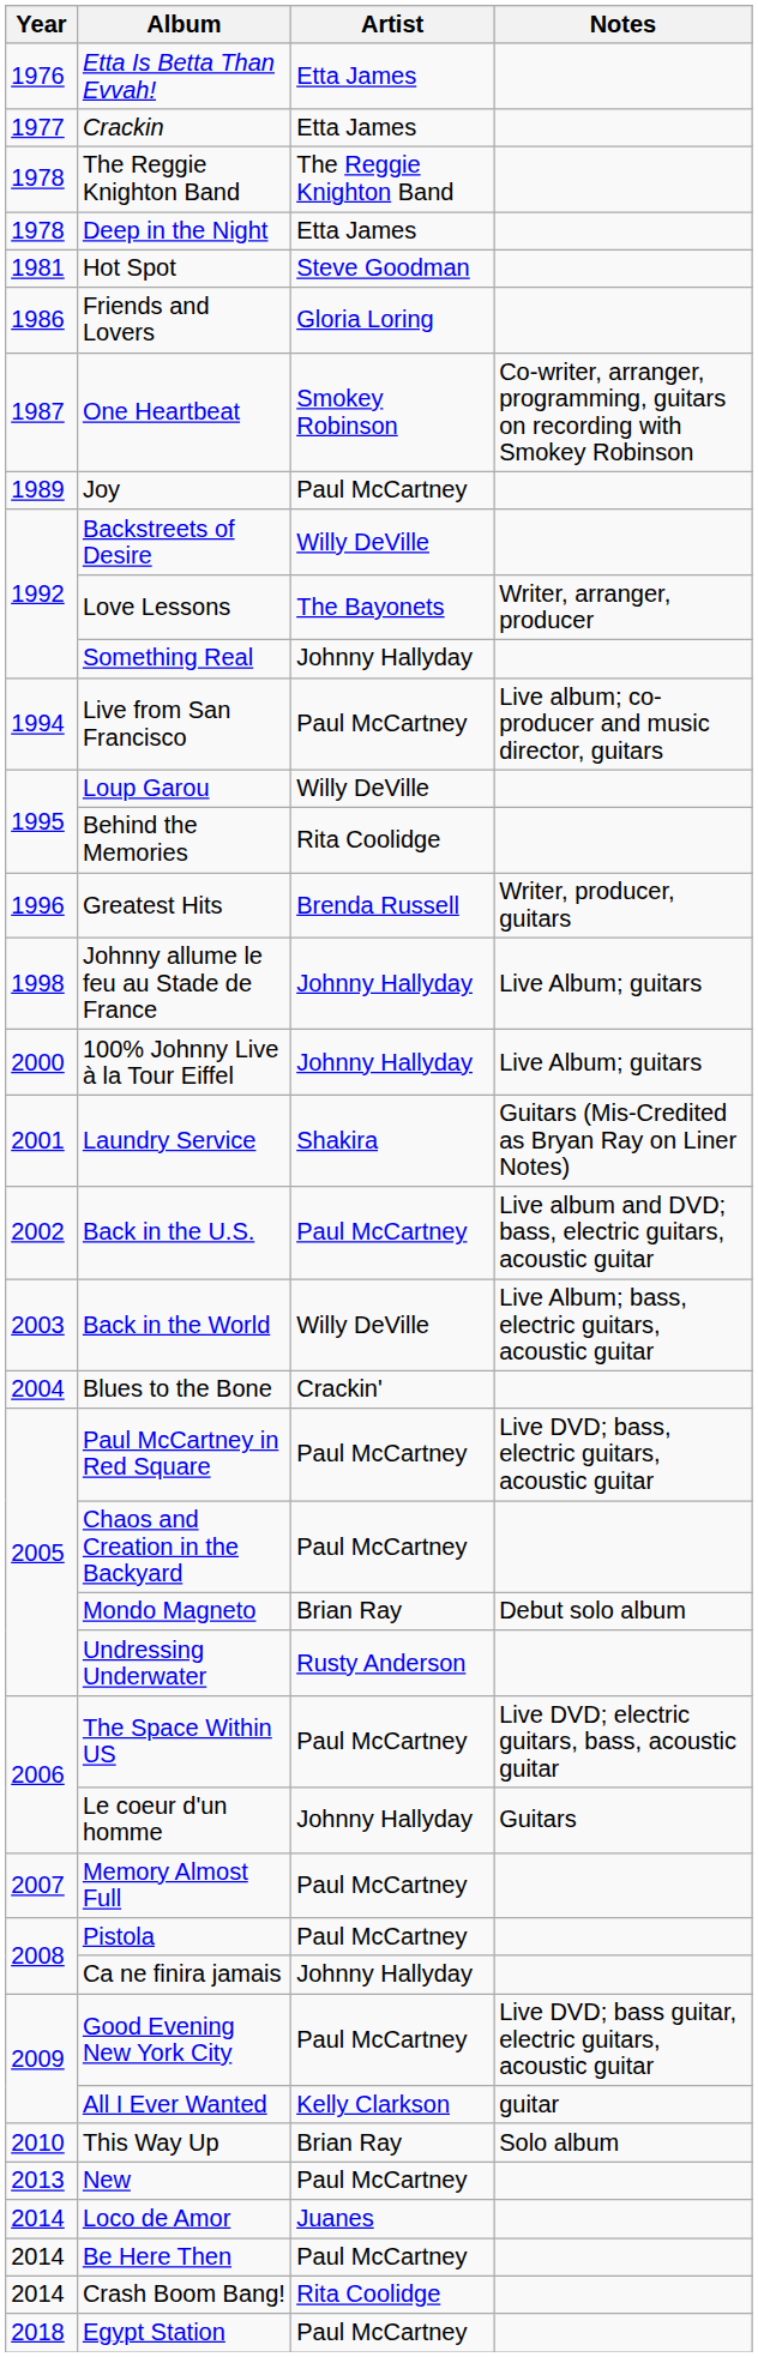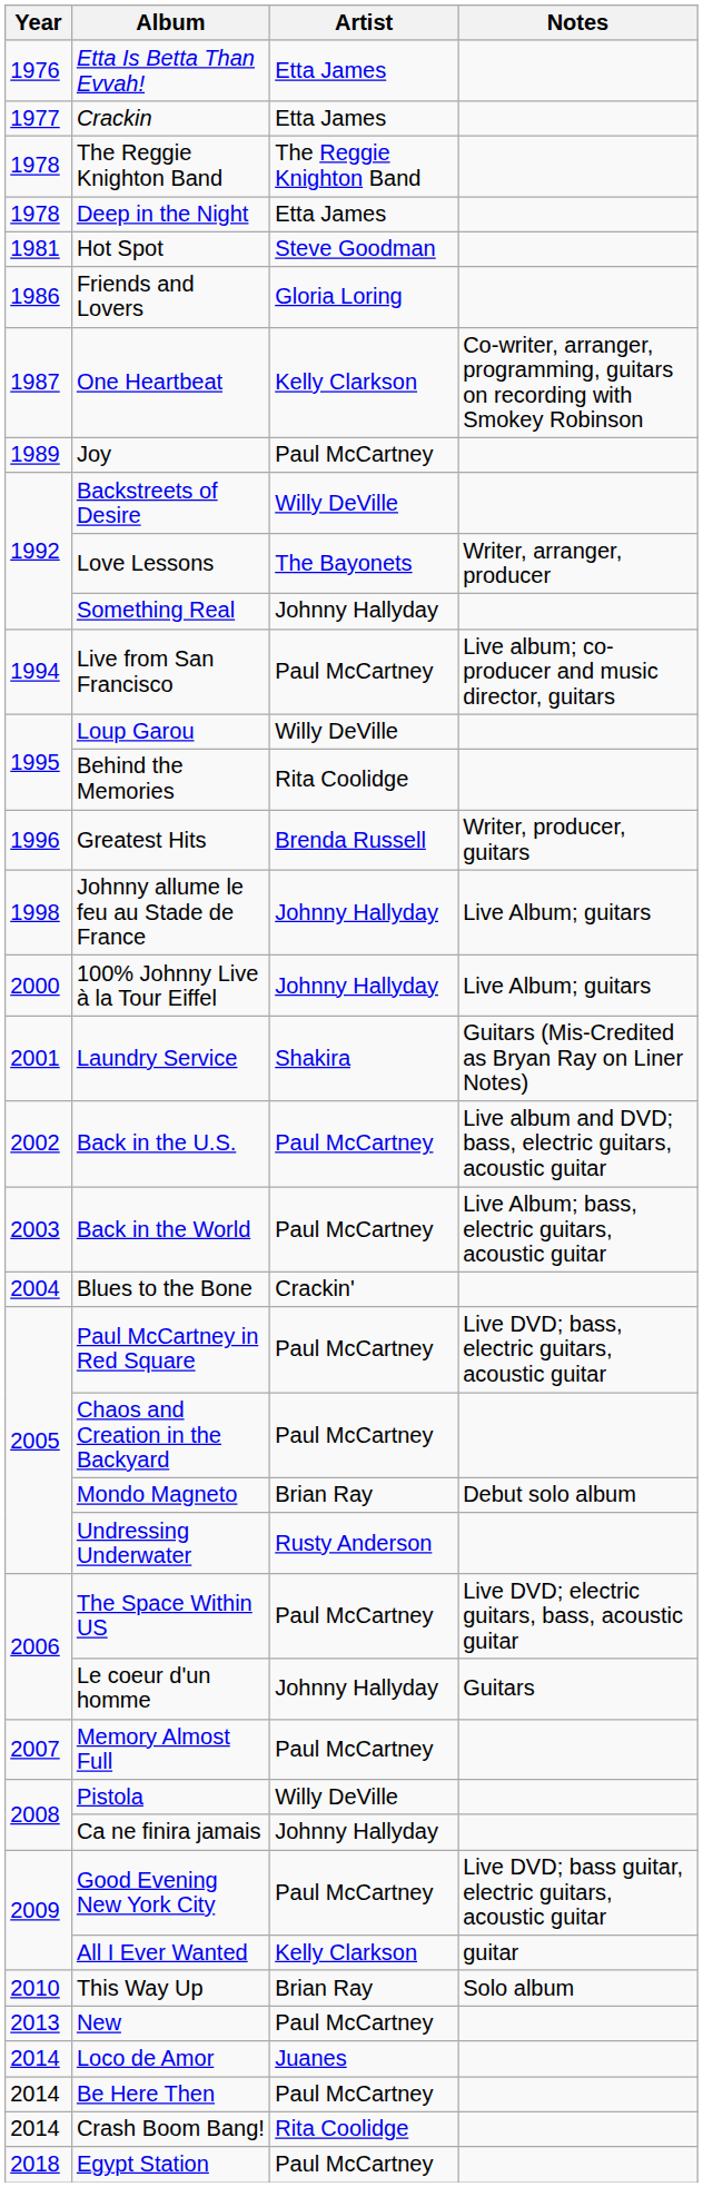One Heartbeat | Artist: Smokey Robinson -> Kelly Clarkson
Back in the World | Artist: Willy DeVille -> Paul McCartney
Pistola | Artist: Paul McCartney -> Willy DeVille
